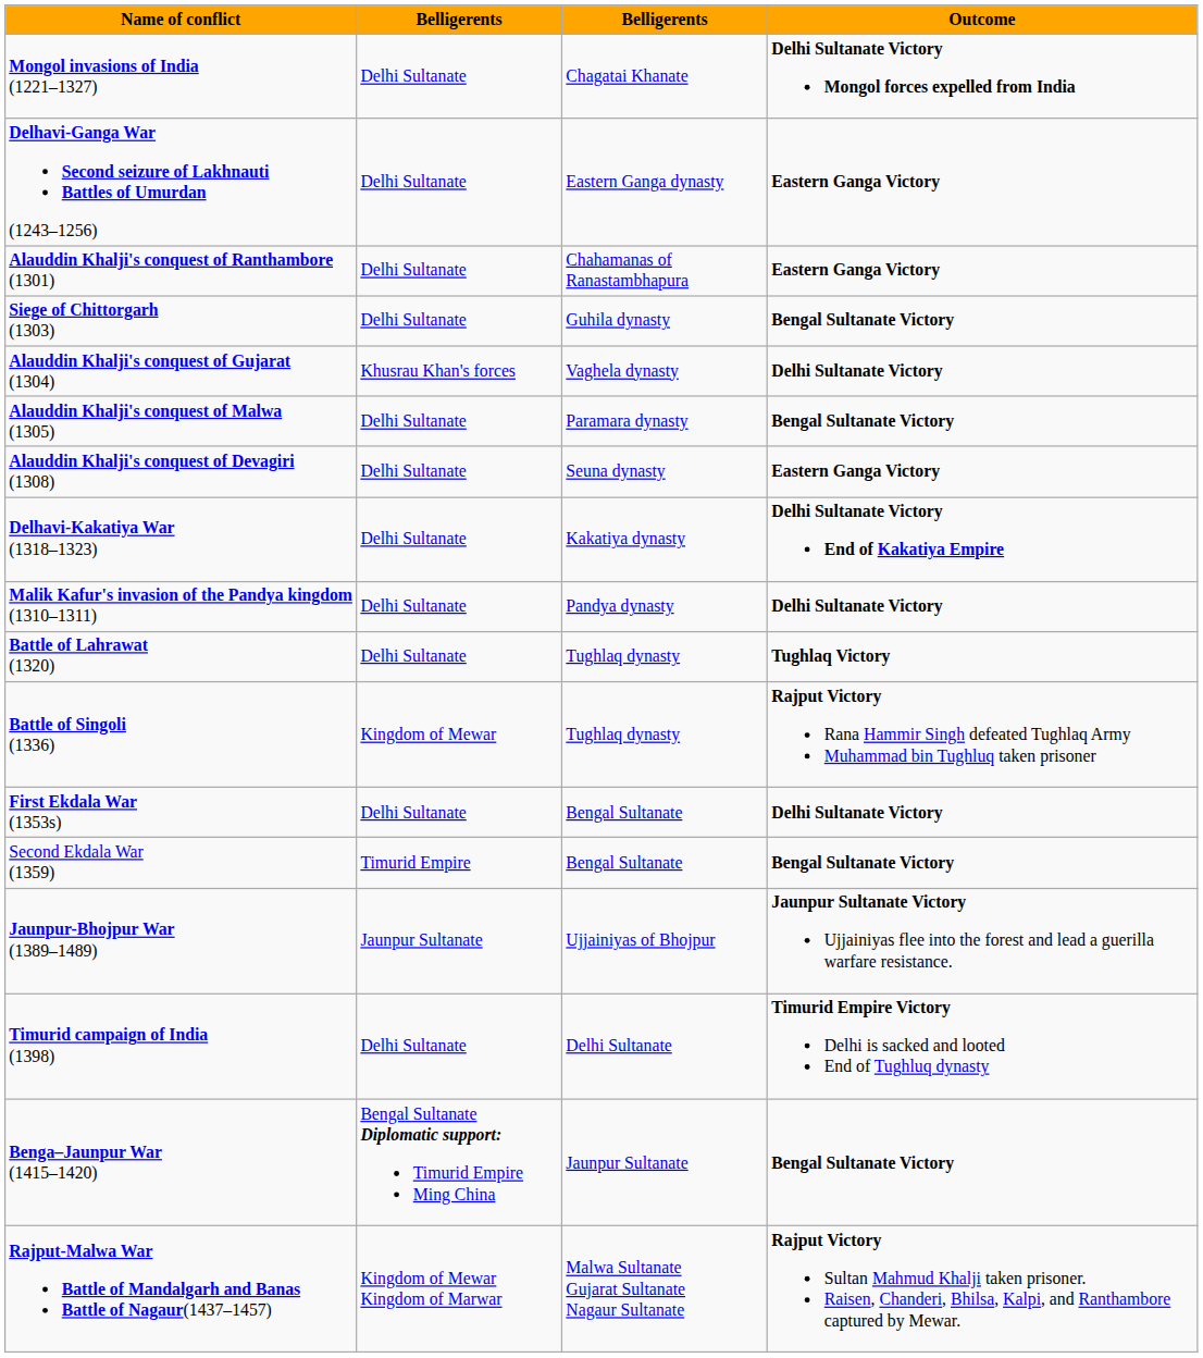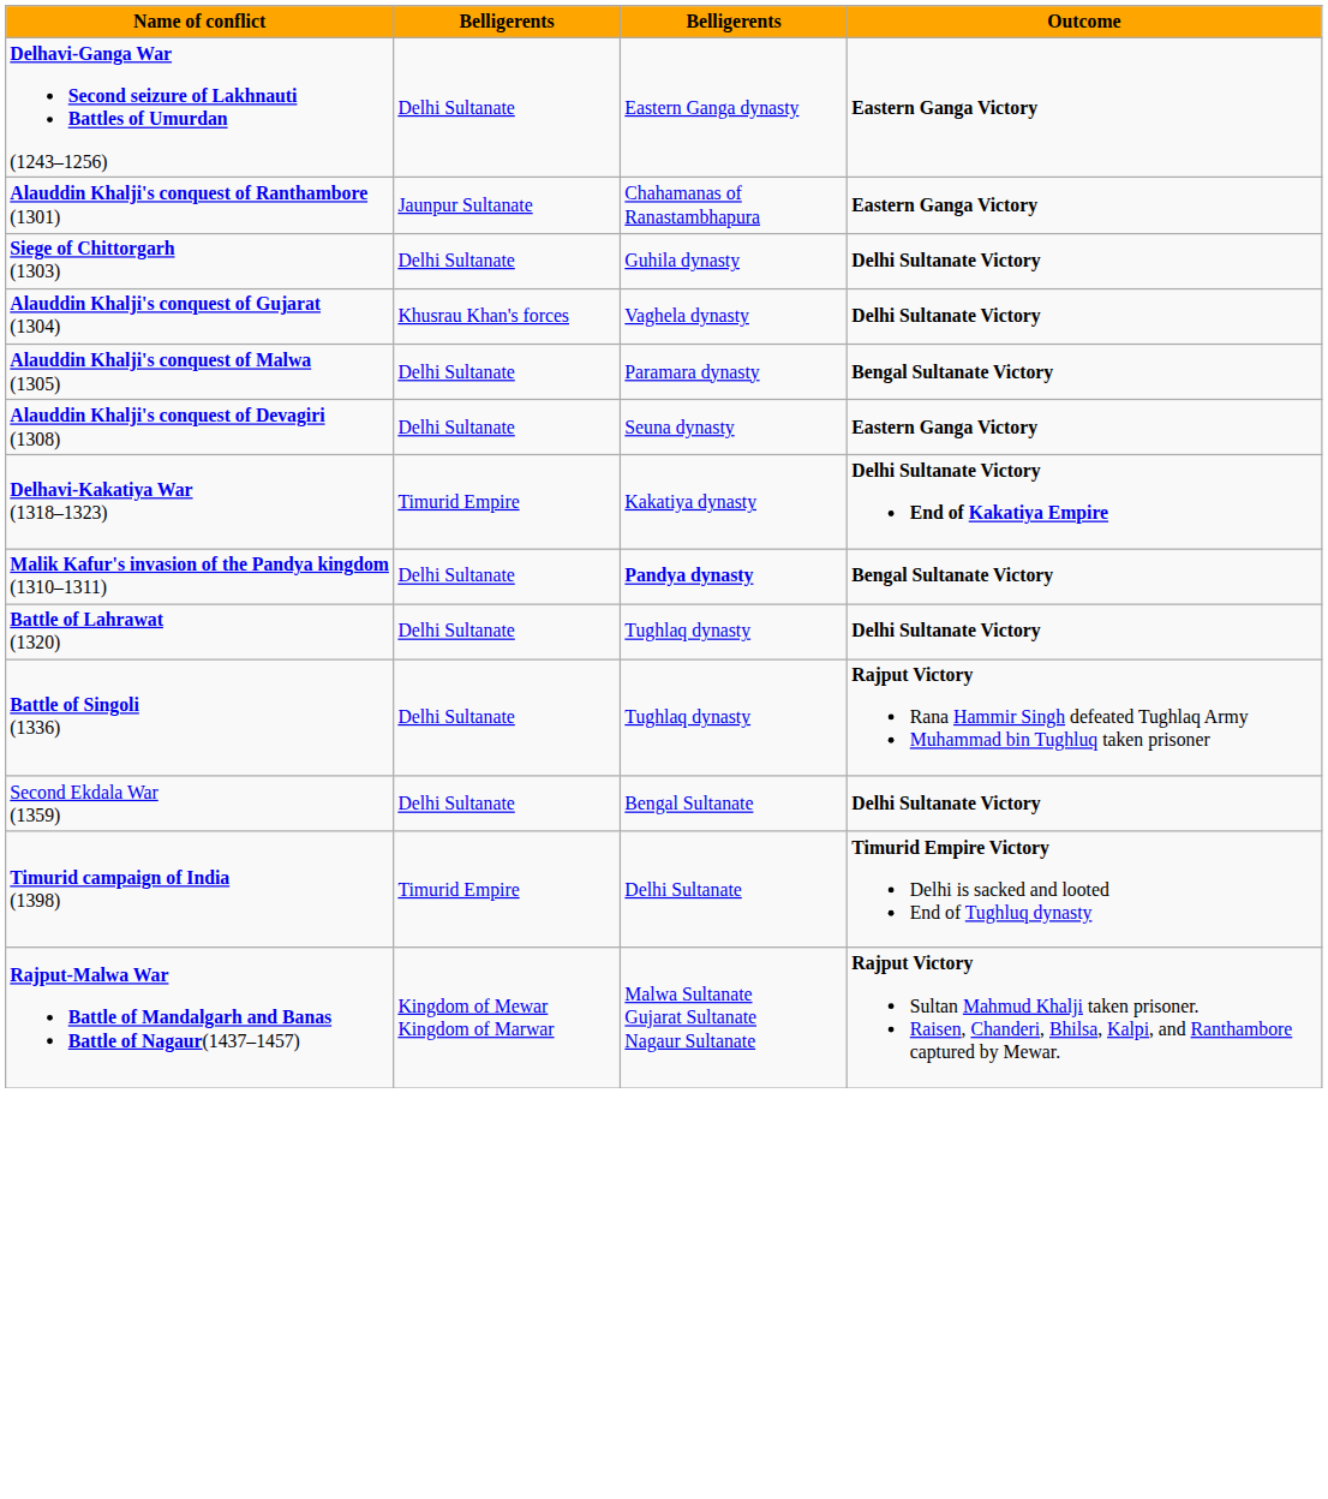- row: Mongol invasions of India (1221–1327) | Delhi Sultanate | Chagatai Khanate | Delhi Sultanate Victory Mongol forces expelled from India
Alauddin Khalji's conquest of Ranthambore (1301) | column 2: Delhi Sultanate -> Jaunpur Sultanate
Siege of Chittorgarh (1303) | Outcome: Bengal Sultanate Victory -> Delhi Sultanate Victory
Delhavi-Kakatiya War (1318–1323) | column 2: Delhi Sultanate -> Timurid Empire
Malik Kafur's invasion of the Pandya kingdom (1310–1311) | column 3: normal -> bold
Malik Kafur's invasion of the Pandya kingdom (1310–1311) | Outcome: Delhi Sultanate Victory -> Bengal Sultanate Victory
Battle of Lahrawat (1320) | Outcome: Tughlaq Victory -> Delhi Sultanate Victory
Battle of Singoli (1336) | column 2: Kingdom of Mewar -> Delhi Sultanate
- row: First Ekdala War (1353s) | Delhi Sultanate | Bengal Sultanate | Delhi Sultanate Victory
Second Ekdala War (1359) | column 2: Timurid Empire -> Delhi Sultanate
Second Ekdala War (1359) | Outcome: Bengal Sultanate Victory -> Delhi Sultanate Victory
- row: Jaunpur-Bhojpur War (1389–1489) | Jaunpur Sultanate | Ujjainiyas of Bhojpur | Jaunpur Sultanate Victory Ujjainiyas flee into the forest and lead a guerilla warfare resistance.
Timurid campaign of India (1398) | column 2: Delhi Sultanate -> Timurid Empire
- row: Benga–Jaunpur War (1415–1420) | Bengal Sultanate Diplomatic support: Timurid Empire Ming China | Jaunpur Sultanate | Bengal Sultanate Victory
